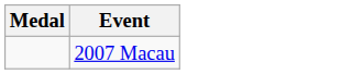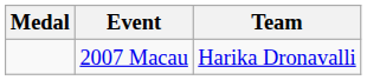+ column: Team | Harika Dronavalli
